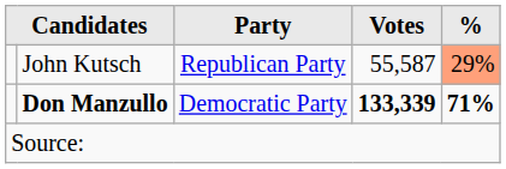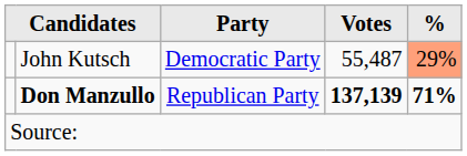John Kutsch | Party: Republican Party -> Democratic Party
John Kutsch | Votes: 55,587 -> 55,487
Don Manzullo | Party: Democratic Party -> Republican Party
Don Manzullo | Votes: 133,339 -> 137,139
